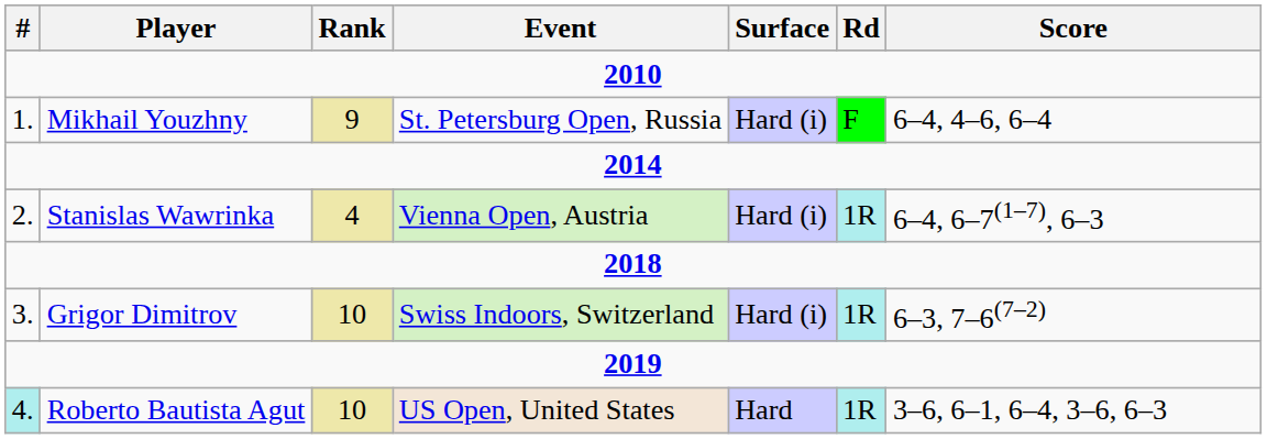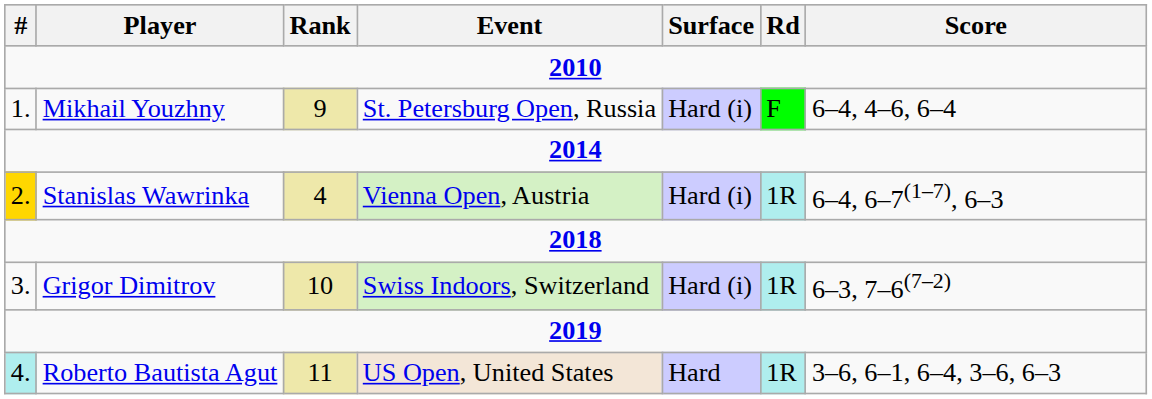Stanislas Wawrinka | #: no background -> gold background
Roberto Bautista Agut | Rank: 10 -> 11
